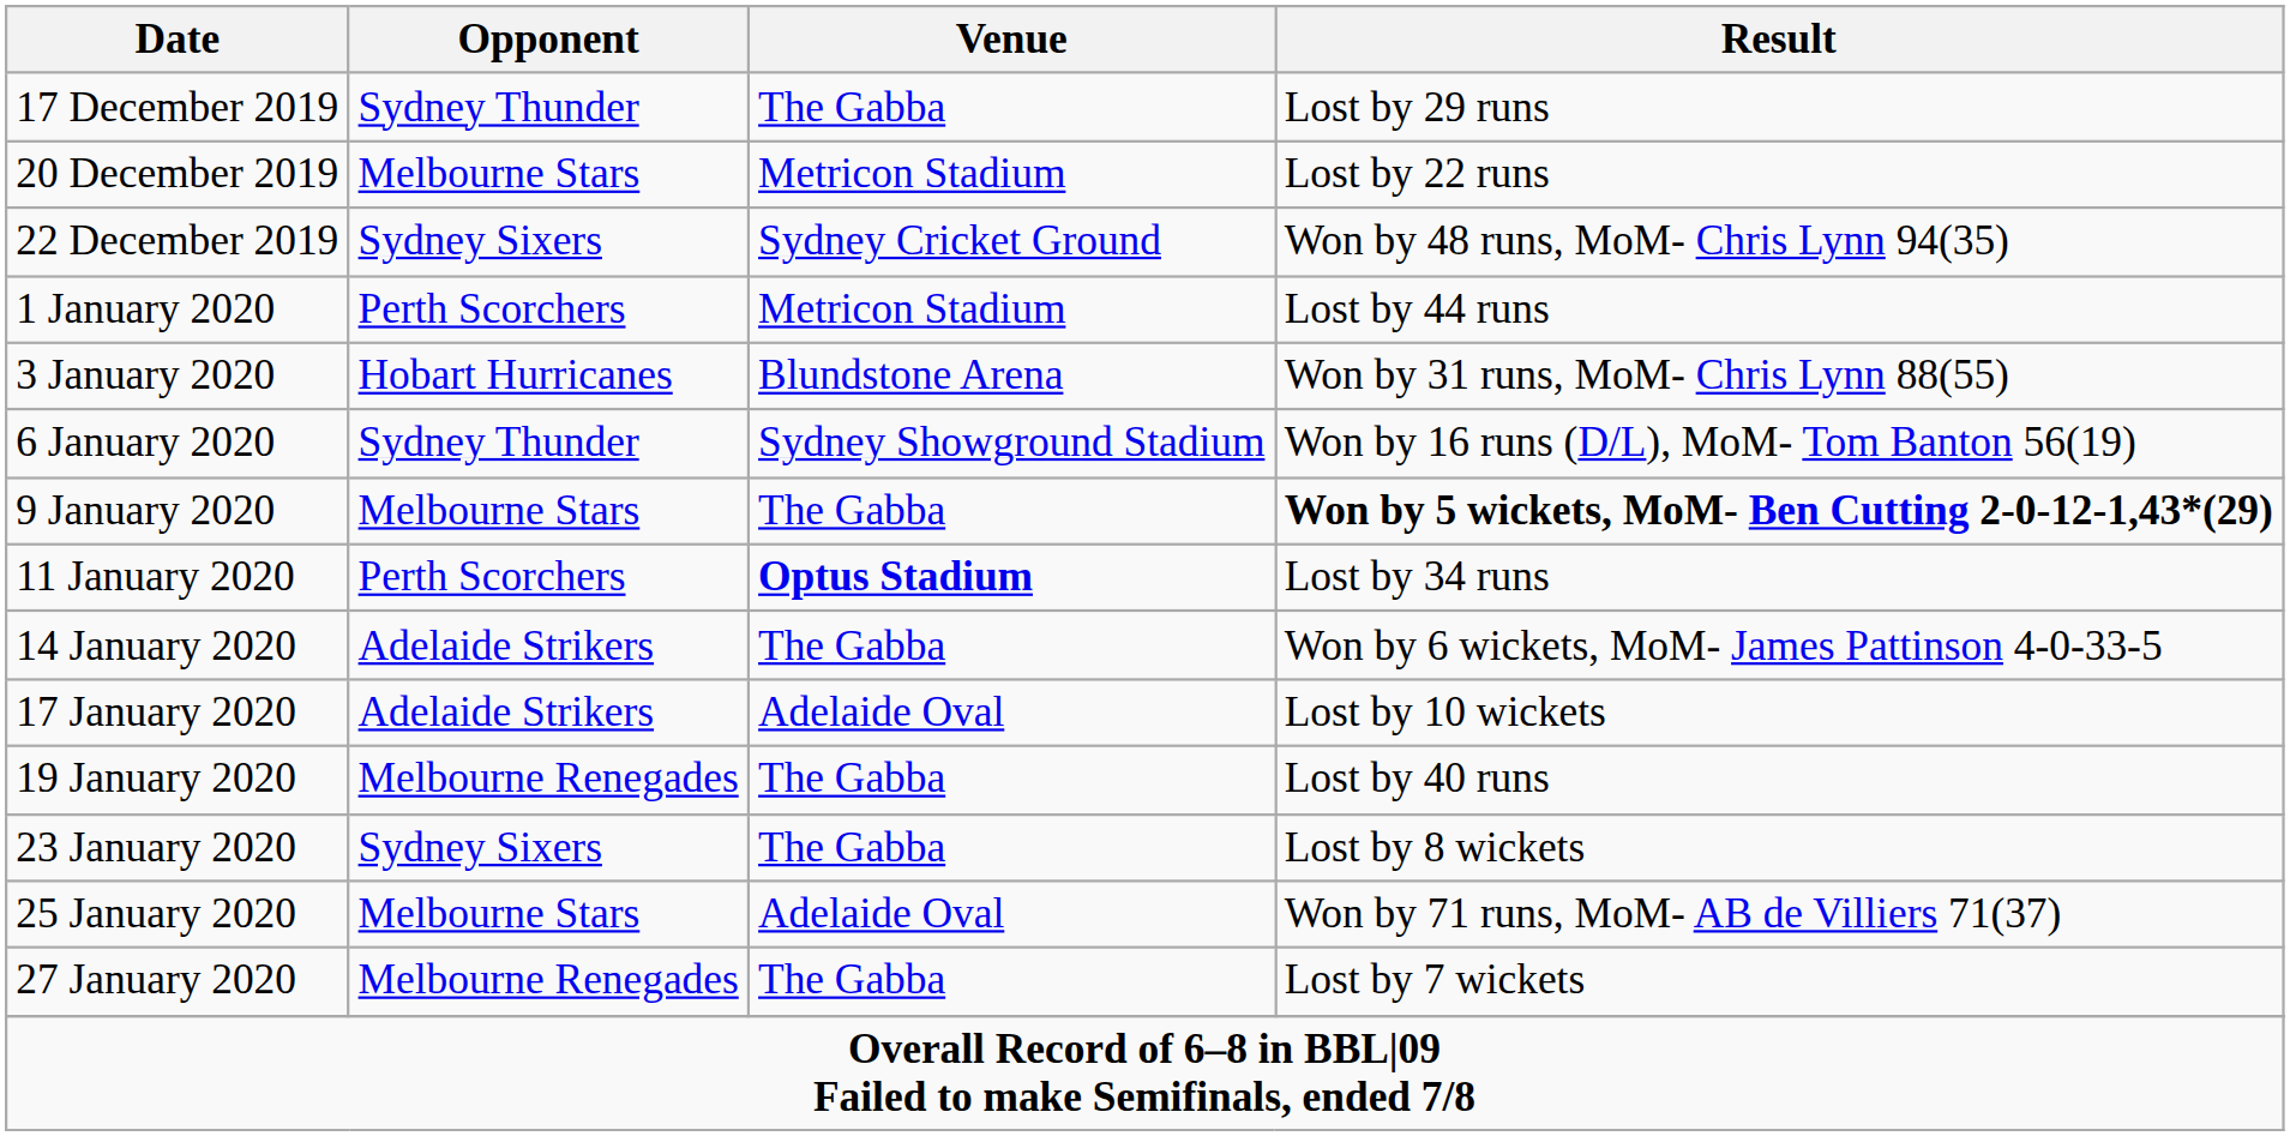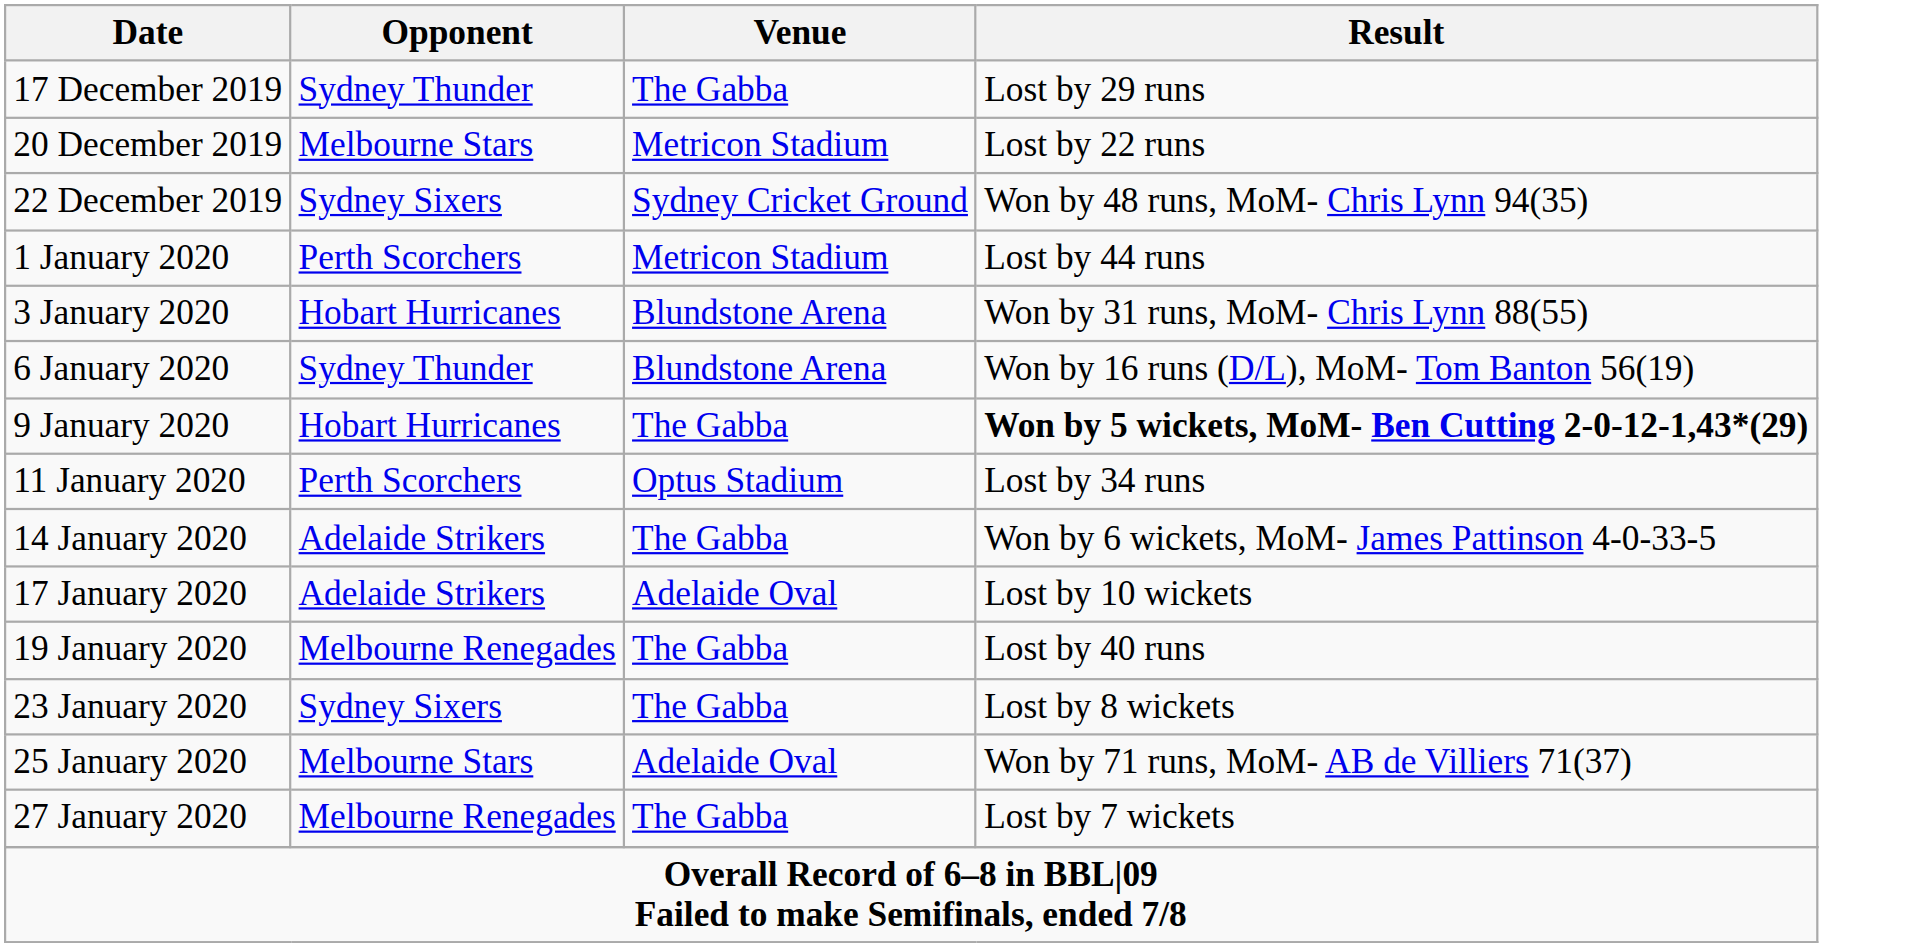6 January 2020 | Venue: Sydney Showground Stadium -> Blundstone Arena
9 January 2020 | Opponent: Melbourne Stars -> Hobart Hurricanes
11 January 2020 | Venue: bold -> normal
